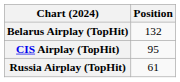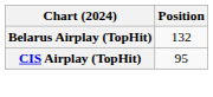- row: Russia Airplay (TopHit) | 61
